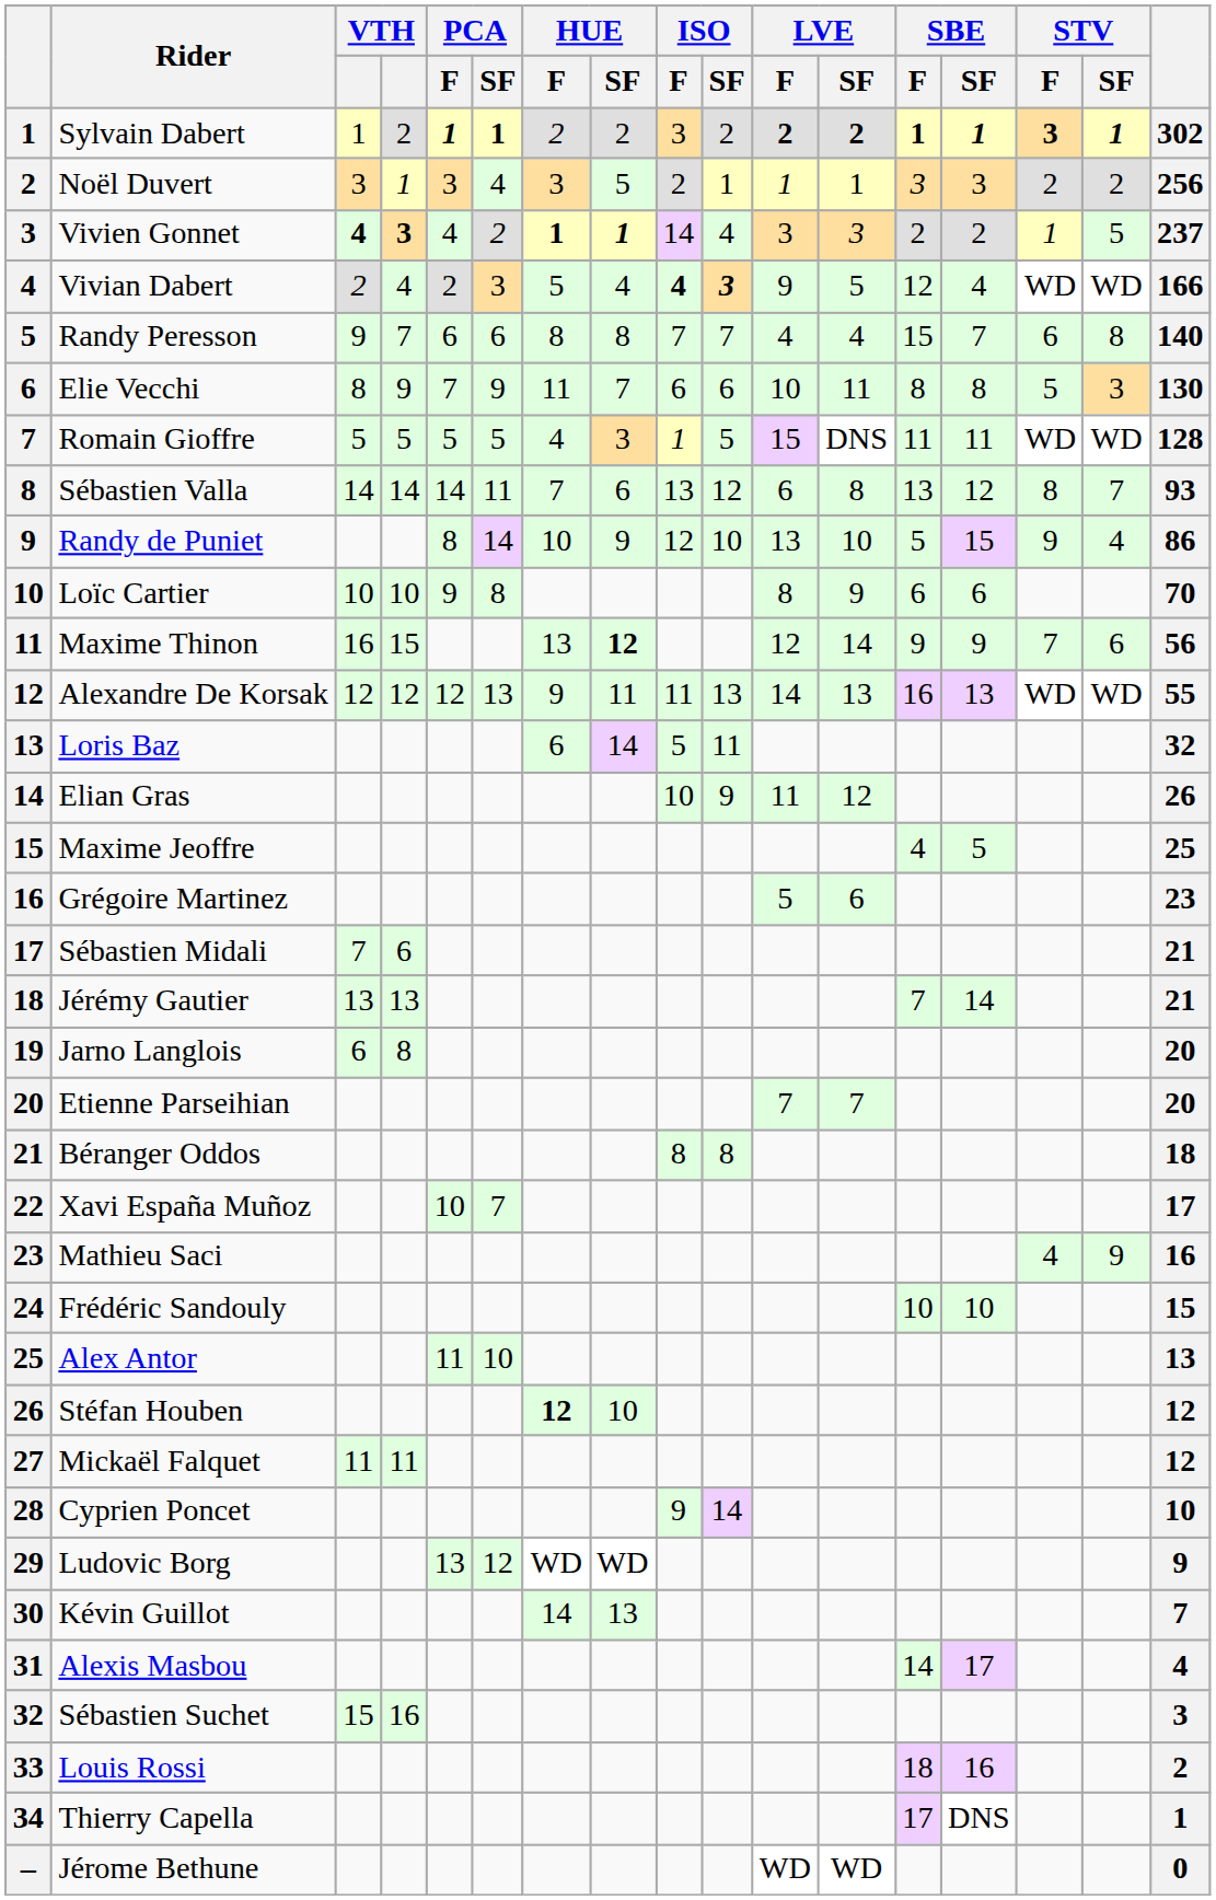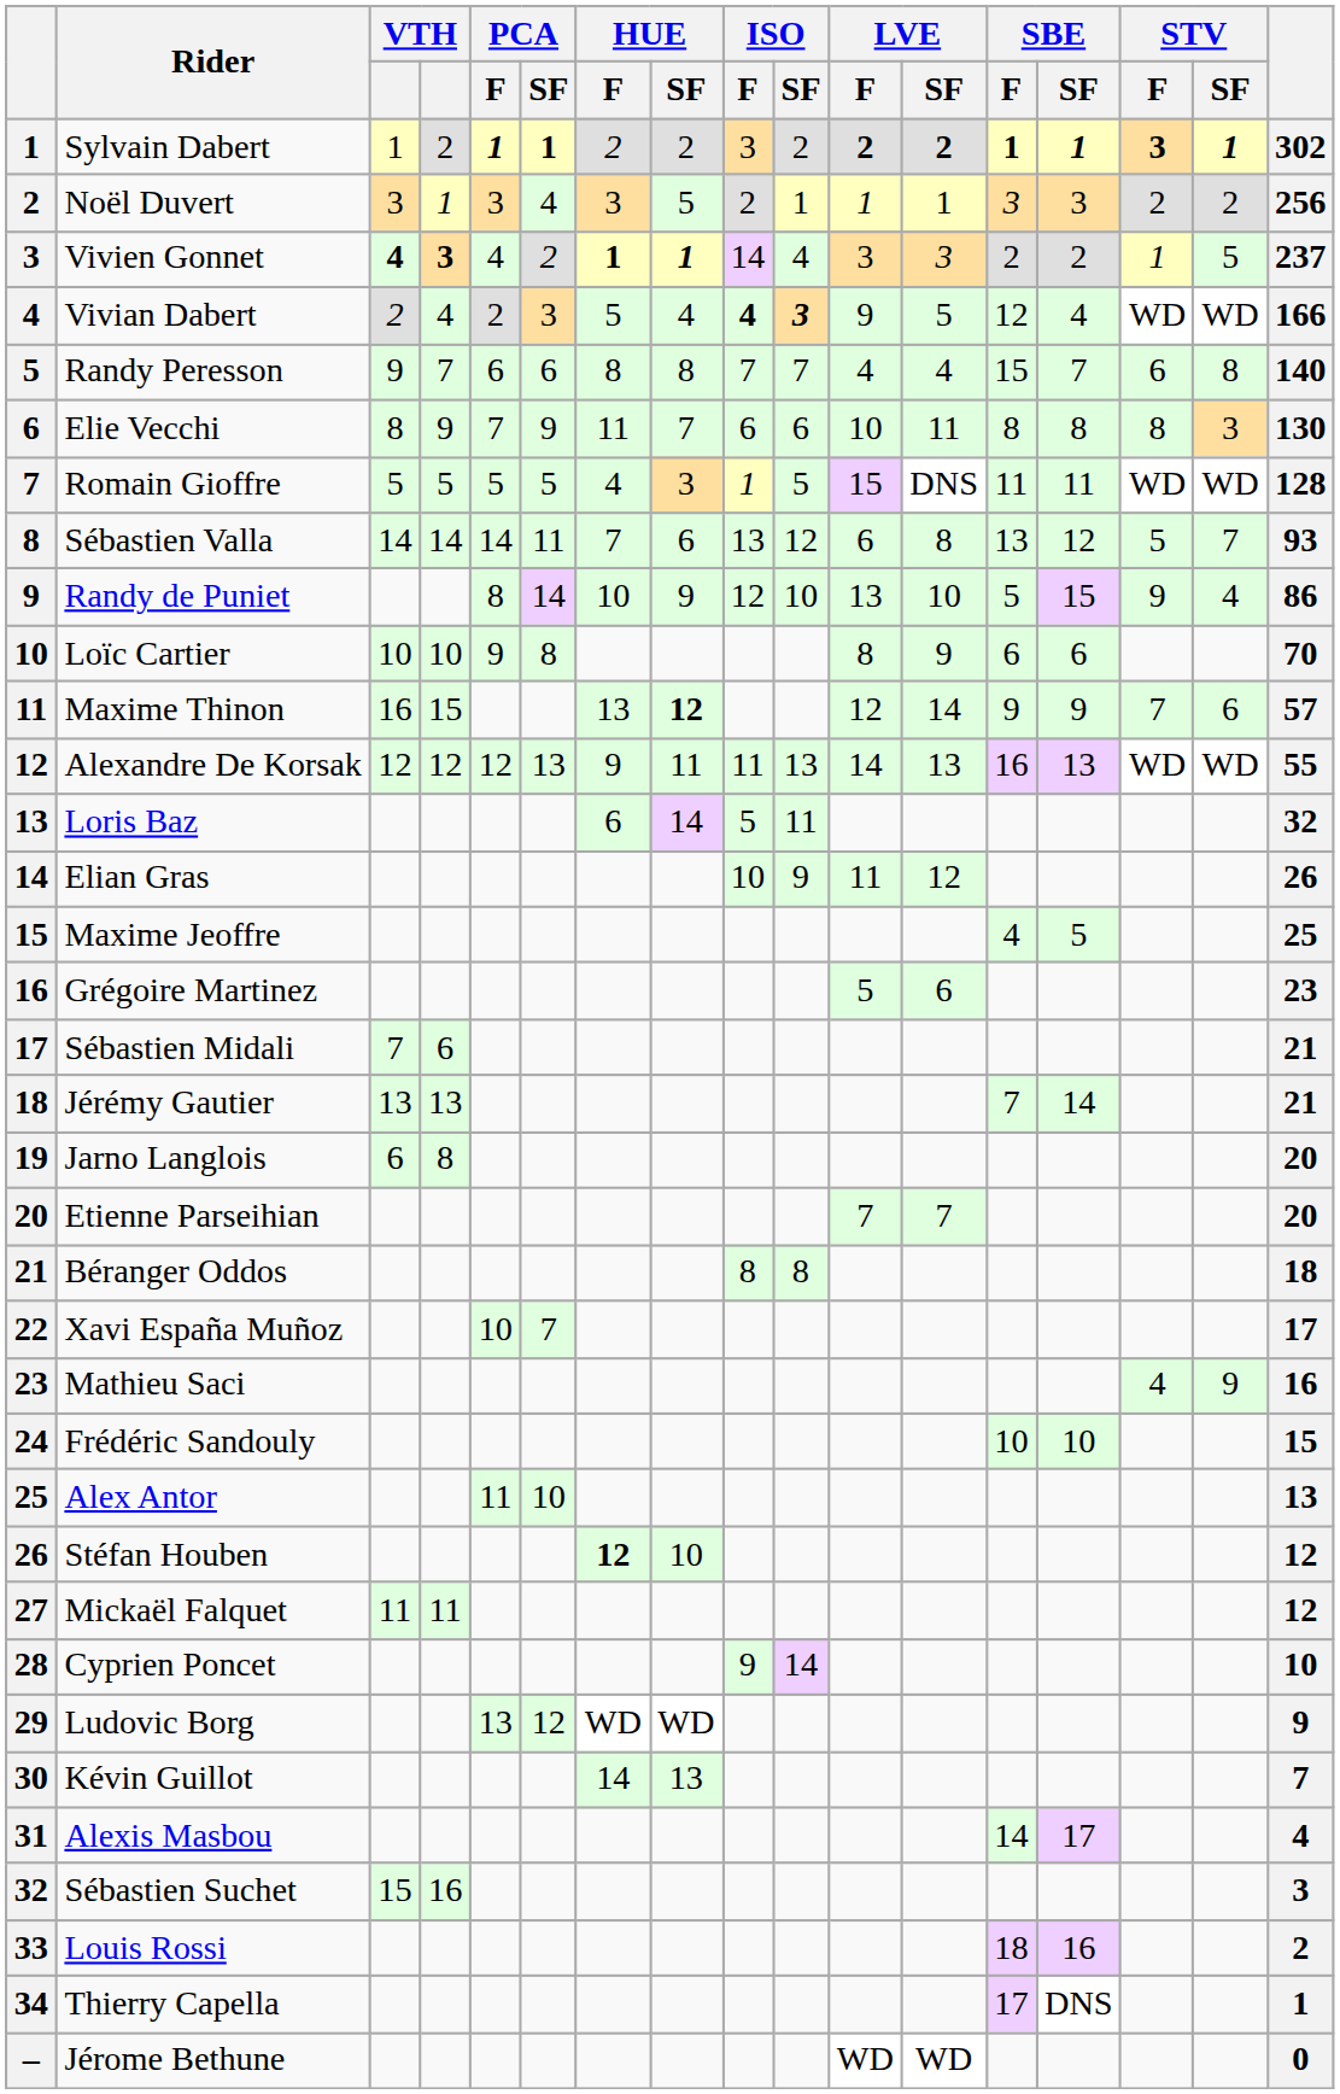Elie Vecchi | STV / F: 5 -> 8
Sébastien Valla | STV / F: 8 -> 5
Maxime Thinon | column 17: 56 -> 57
